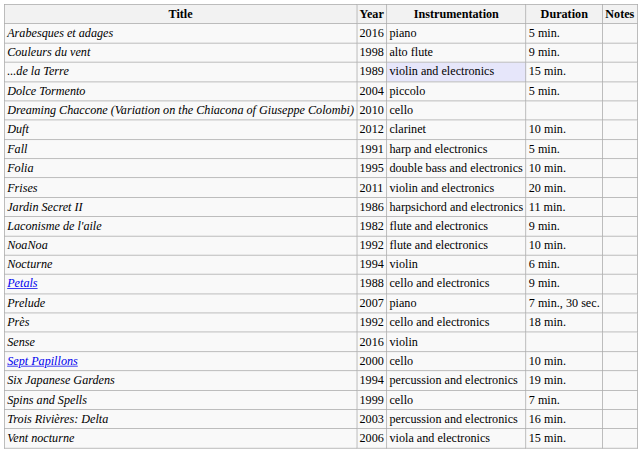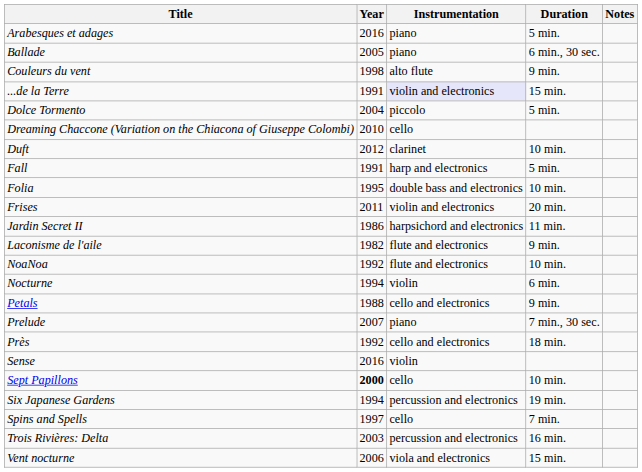+ row: Ballade | 2005 | piano | 6 min., 30 sec.
...de la Terre | Year: 1989 -> 1991
Sept Papillons | Year: normal -> bold
Spins and Spells | Year: 1999 -> 1997
